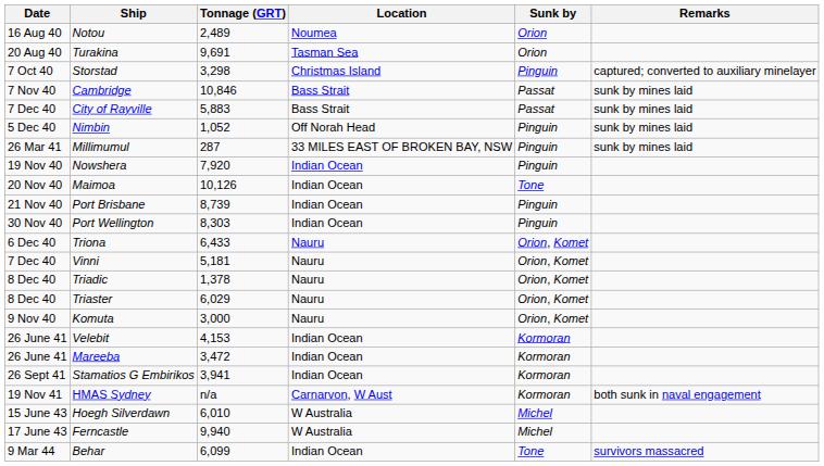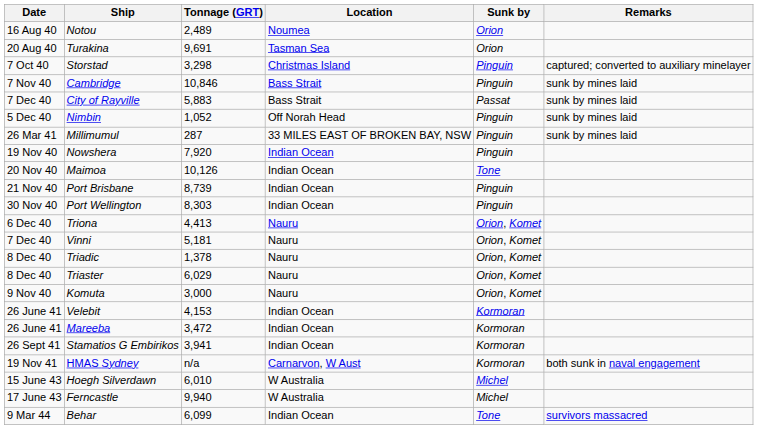Cambridge | Sunk by: Passat -> Pinguin
Triona | Tonnage (GRT): 6,433 -> 4,413
